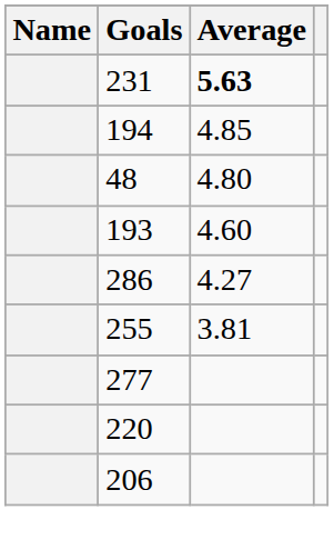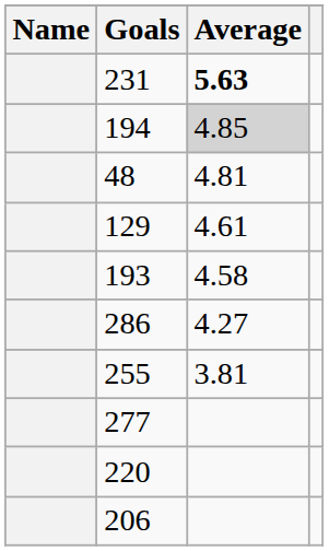194 | Average: no background -> lightgrey background
48 | Average: 4.80 -> 4.81
+ row: 129 | 4.61
193 | Average: 4.60 -> 4.58
